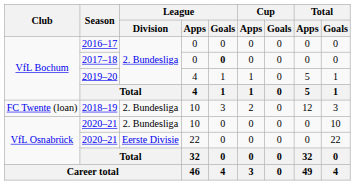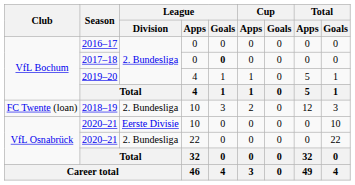2020–21 / 10 | League / Division: 2. Bundesliga -> Eerste Divisie
2020–21 / 22 | League / Division: Eerste Divisie -> 2. Bundesliga
